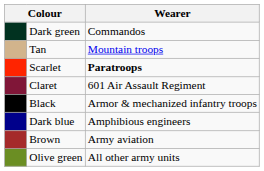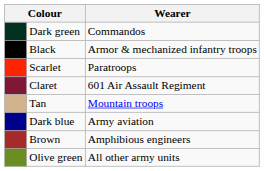rows swapped: Black <-> Tan
Scarlet | Wearer: bold -> normal
Dark blue | Wearer: Amphibious engineers -> Army aviation
Brown | Wearer: Army aviation -> Amphibious engineers
